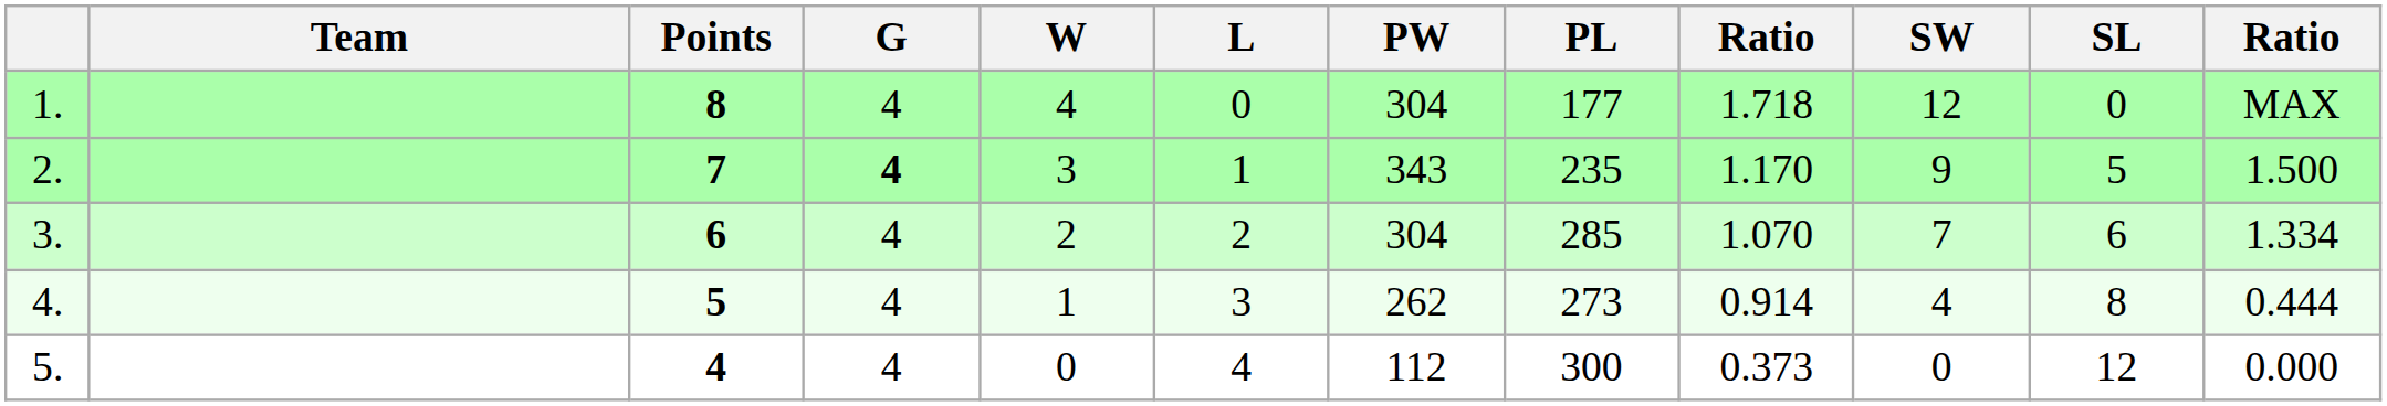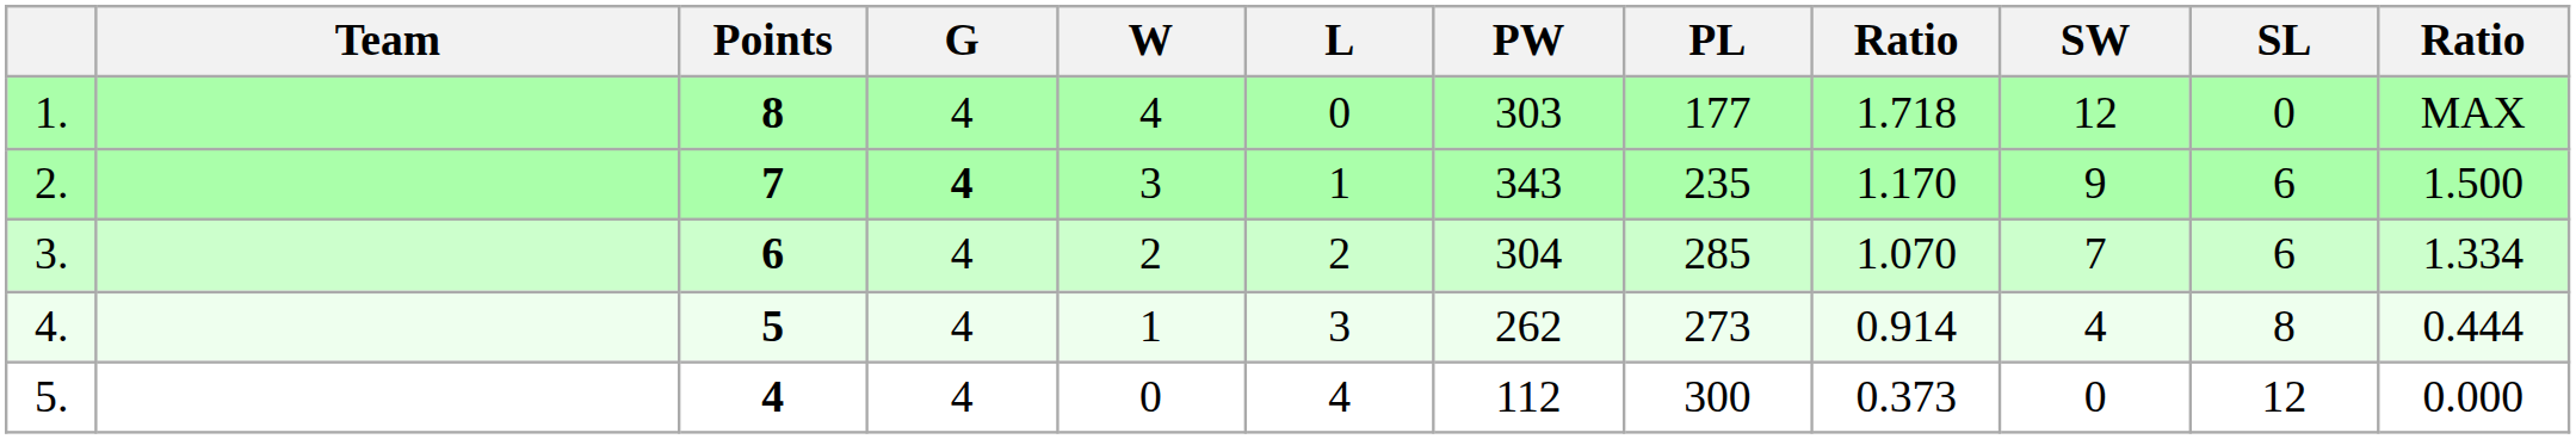1. | PW: 304 -> 303
2. | SL: 5 -> 6
